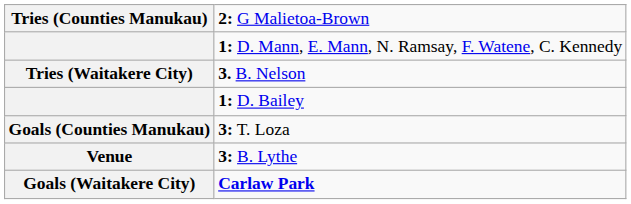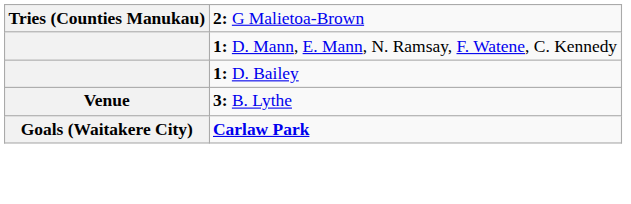- row: Tries (Waitakere City) | 3. B. Nelson
- row: Goals (Counties Manukau) | 3: T. Loza
